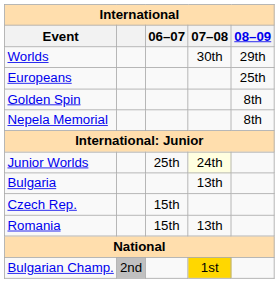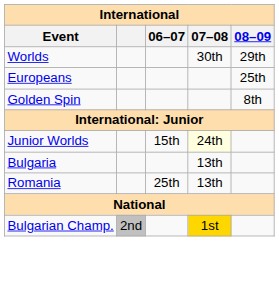- row: Nepela Memorial | 8th
Junior Worlds | 06–07: 25th -> 15th
- row: Czech Rep. | 15th
Romania | 06–07: 15th -> 25th
